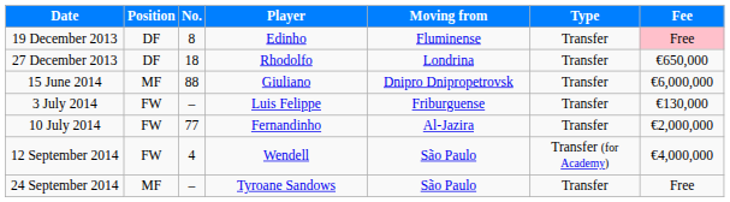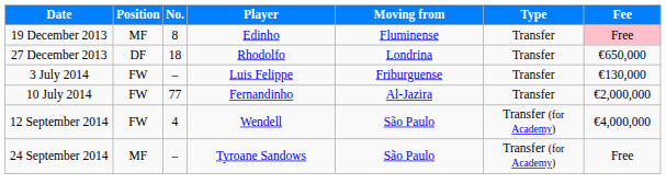19 December 2013 | Position: DF -> MF
- row: 15 June 2014 | MF | 88 | Giuliano | Dnipro Dnipropetrovsk | Transfer | €6,000,000
24 September 2014 | Type: Transfer -> Transfer (for Academy)
